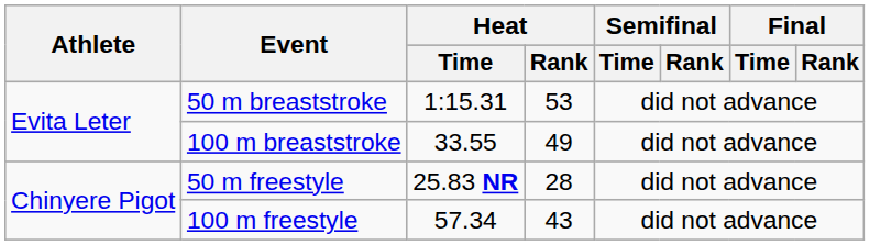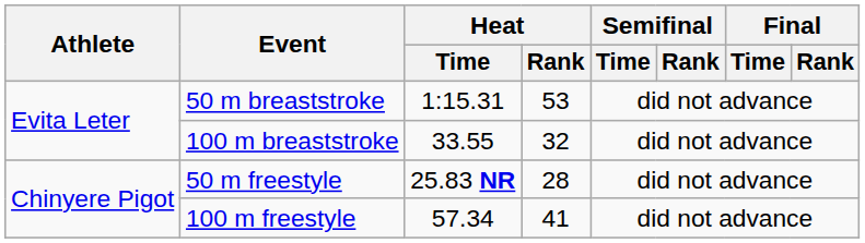100 m breaststroke | Heat / Rank: 49 -> 32
100 m freestyle | Heat / Rank: 43 -> 41
